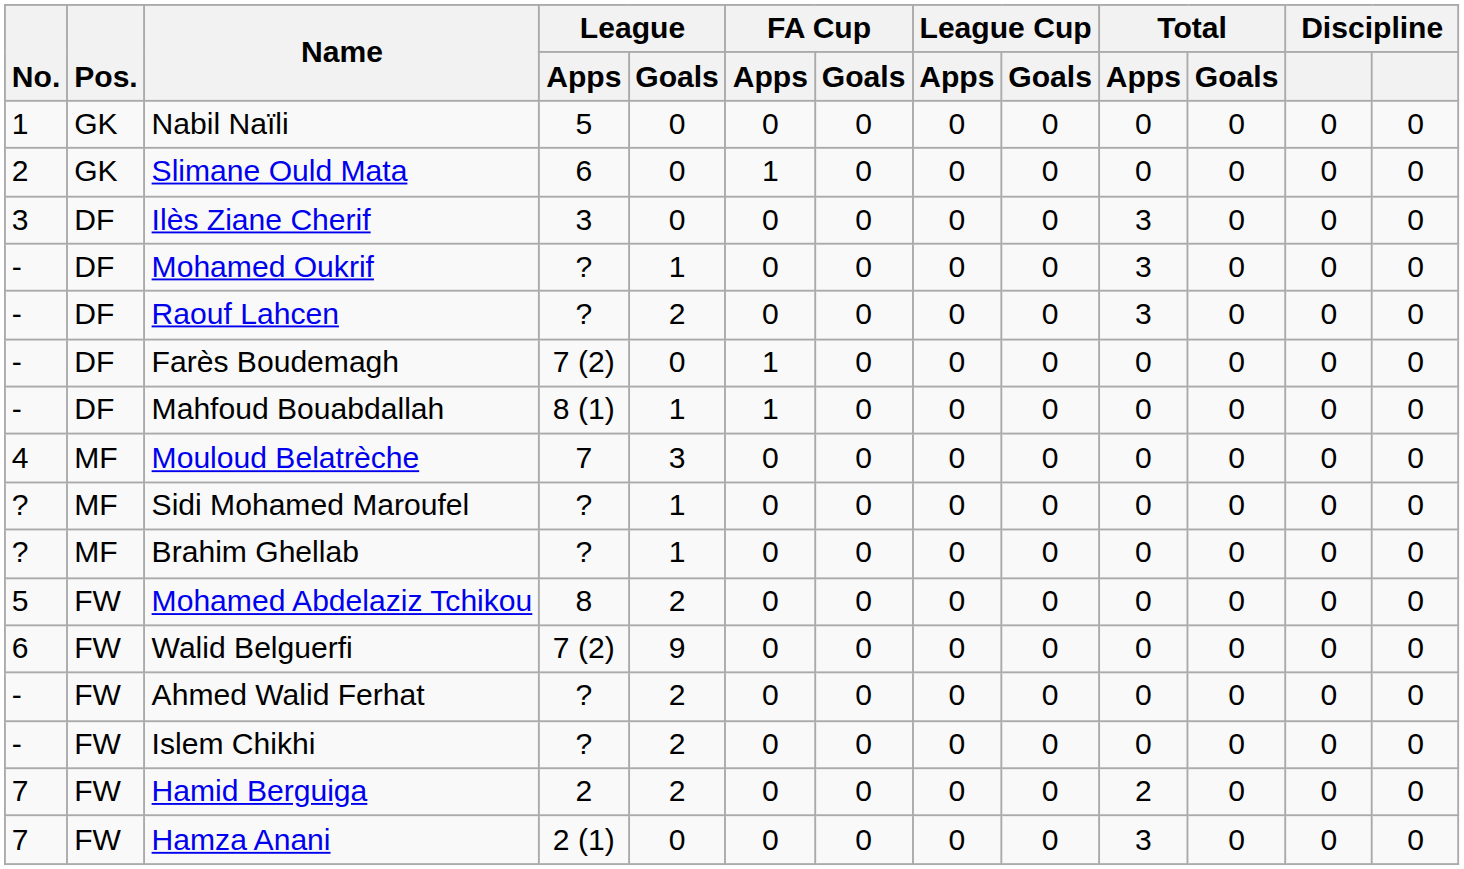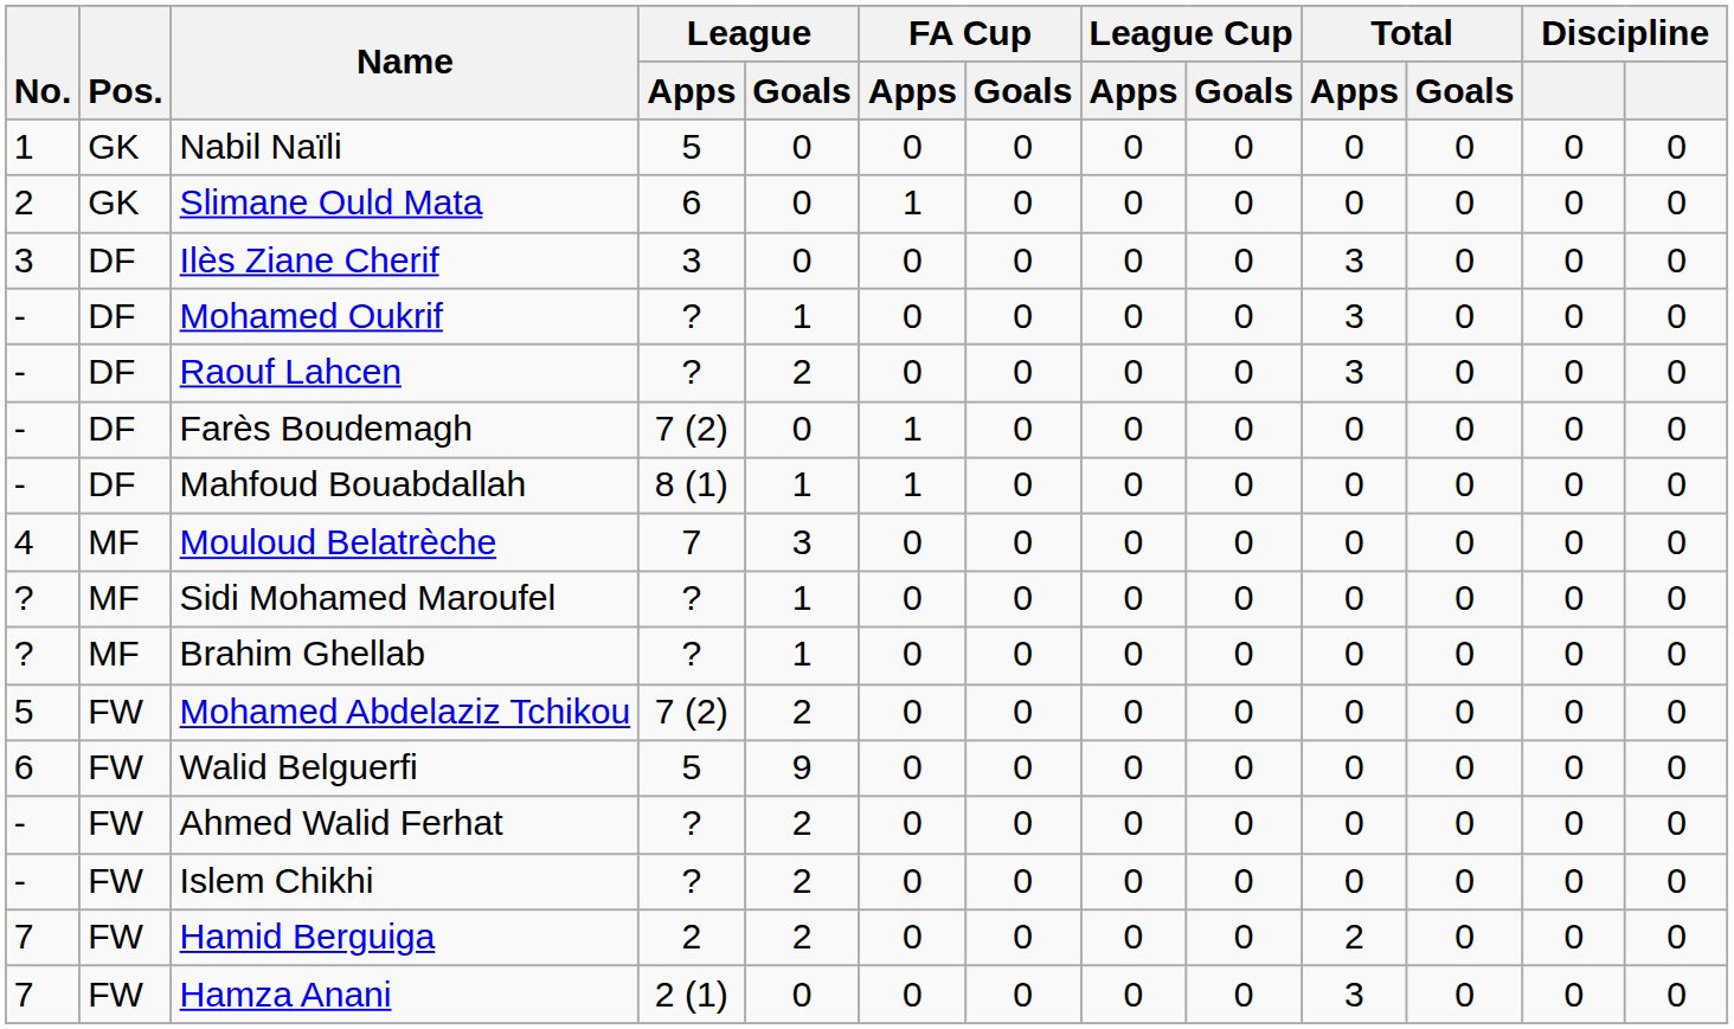Mohamed Abdelaziz Tchikou | League / Apps: 8 -> 7 (2)
Walid Belguerfi | League / Apps: 7 (2) -> 5
